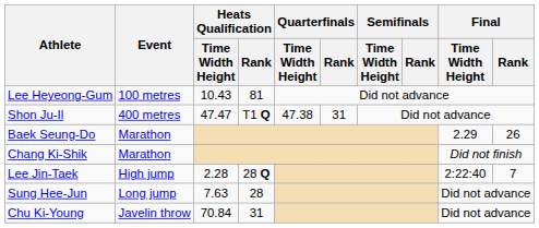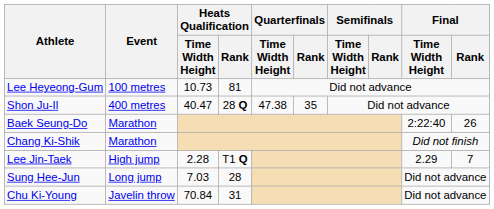Lee Heyeong-Gum | Heats Qualification / Time Width Height: 10.43 -> 10.73
Shon Ju-Il | Heats Qualification / Time Width Height: 47.47 -> 40.47
Shon Ju-Il | Heats Qualification / Rank: T1 Q -> 28 Q
Shon Ju-Il | Quarterfinals / Rank: 31 -> 35
Baek Seung-Do | Final / Time Width Height: 2.29 -> 2:22:40
Lee Jin-Taek | Heats Qualification / Rank: 28 Q -> T1 Q
Lee Jin-Taek | Final / Time Width Height: 2:22:40 -> 2.29
Sung Hee-Jun | Heats Qualification / Time Width Height: 7.63 -> 7.03
